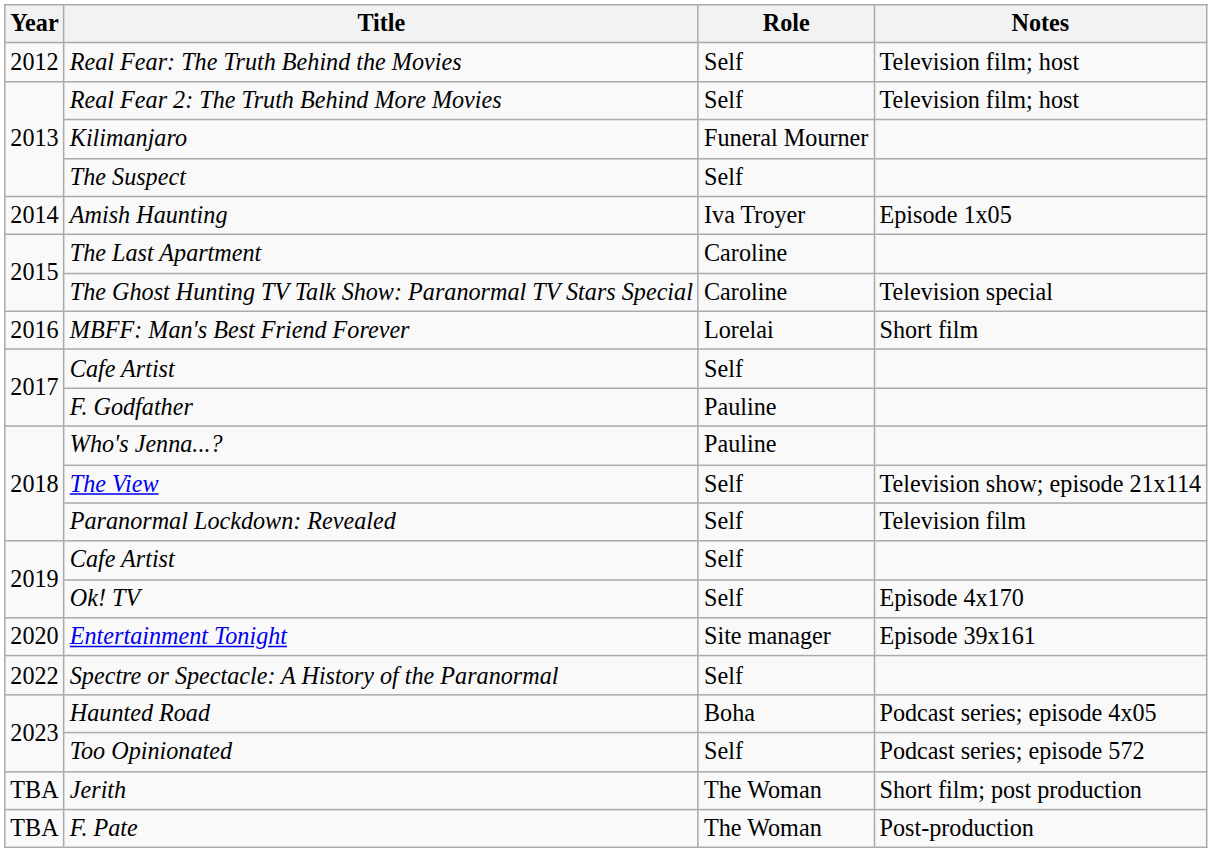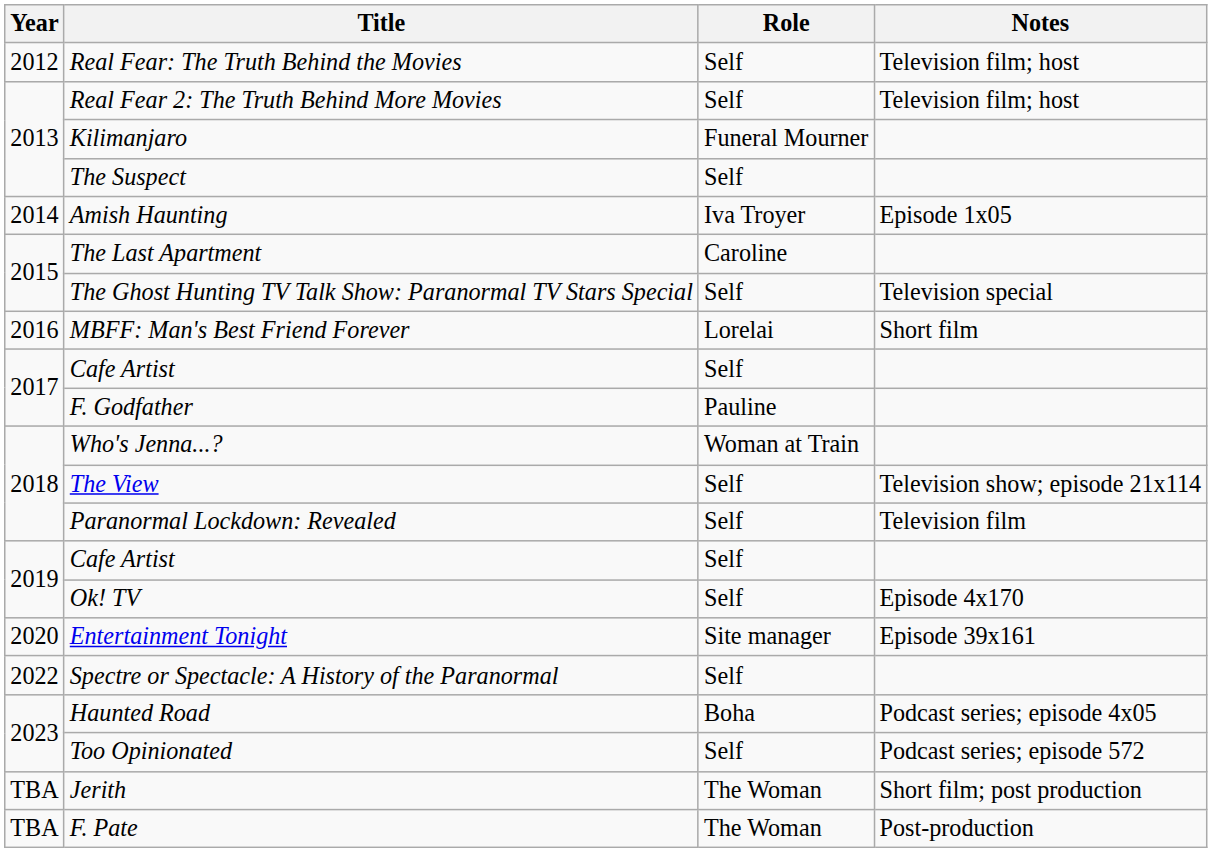The Ghost Hunting TV Talk Show: Paranormal TV Stars Special | Role: Caroline -> Self
Who's Jenna...? | Role: Pauline -> Woman at Train
